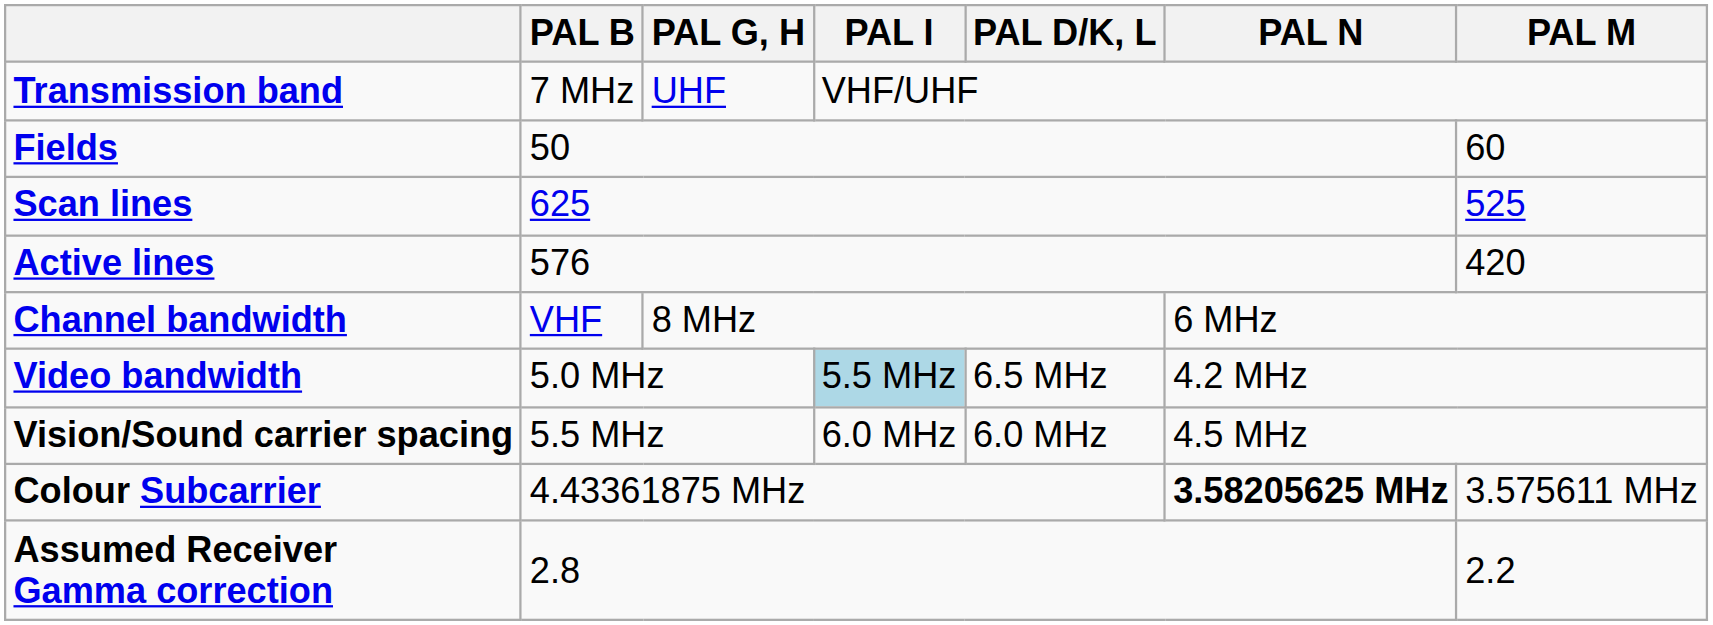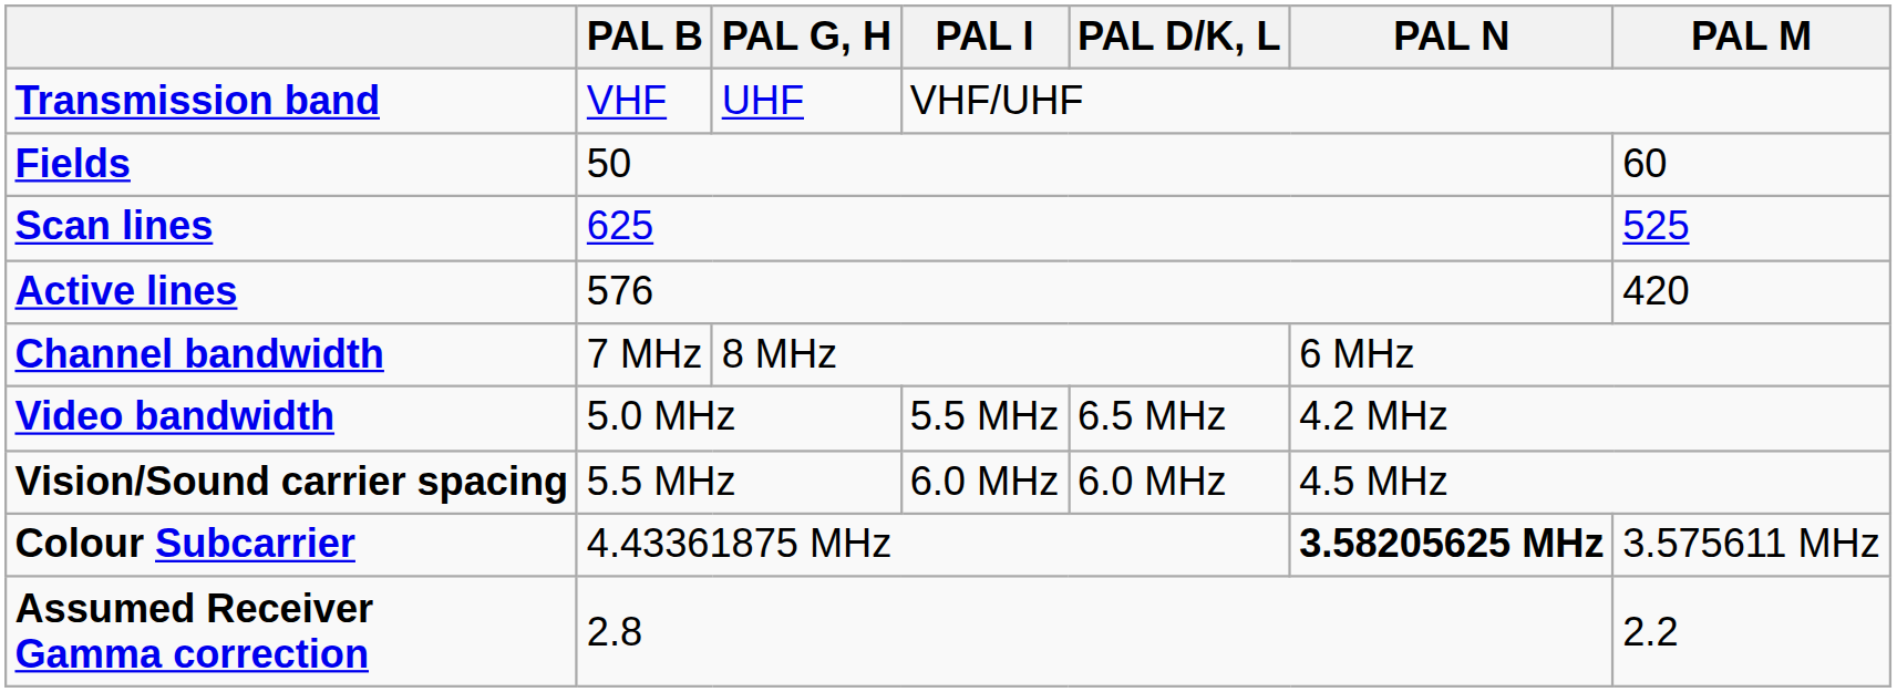Transmission band | PAL B: 7 MHz -> VHF
Channel bandwidth | PAL B: VHF -> 7 MHz
Video bandwidth | PAL I: lightblue background -> no background
